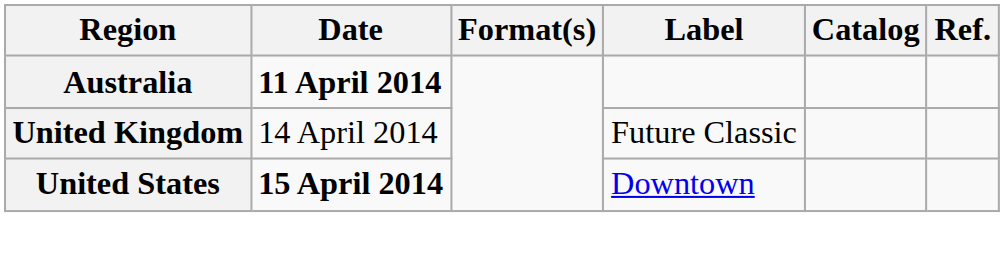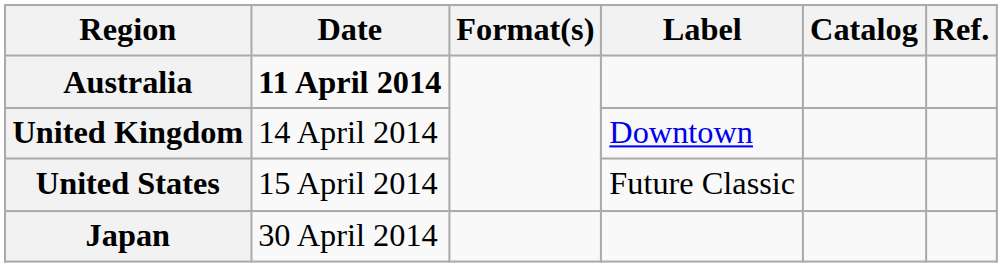United Kingdom | Label: Future Classic -> Downtown
United States | Date: bold -> normal
United States | Label: Downtown -> Future Classic
+ row: Japan | 30 April 2014
